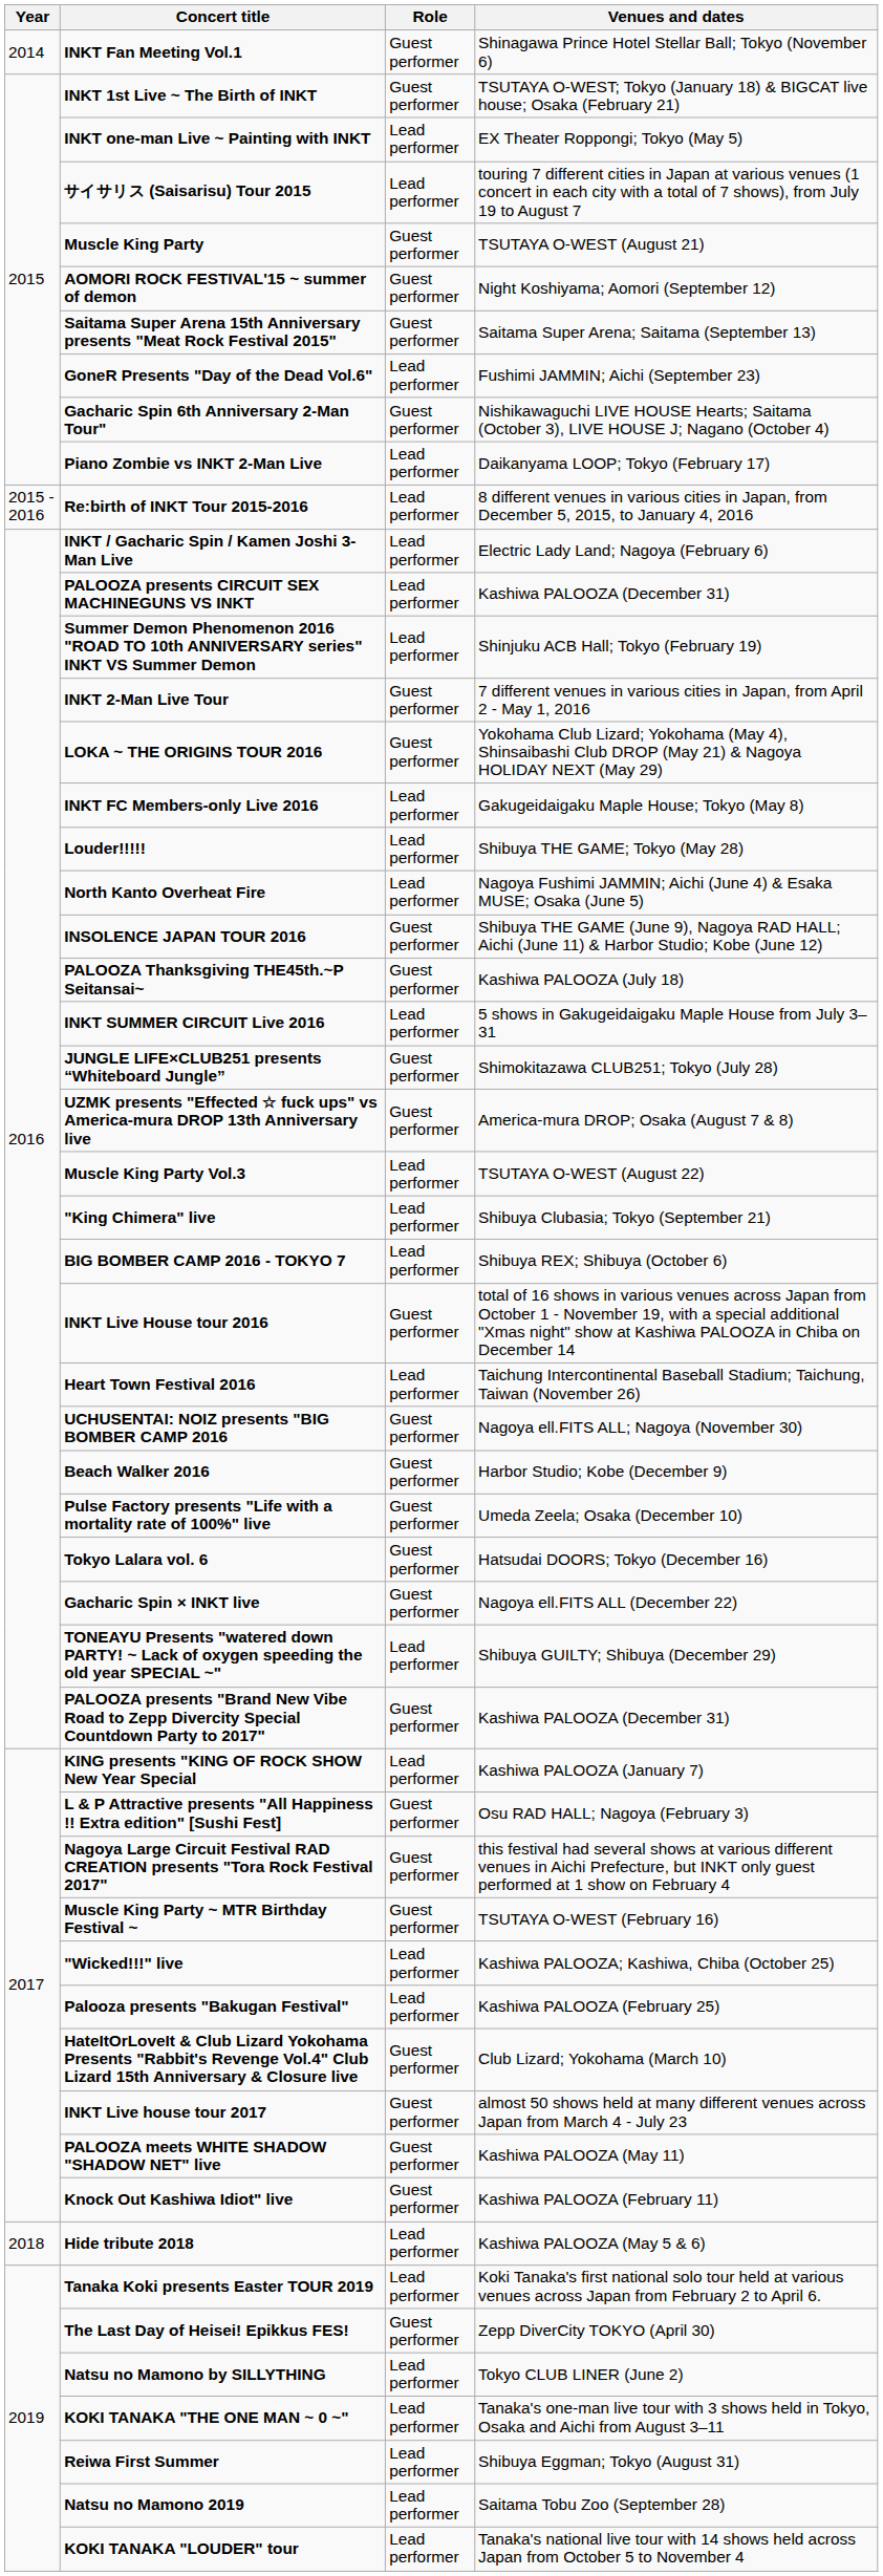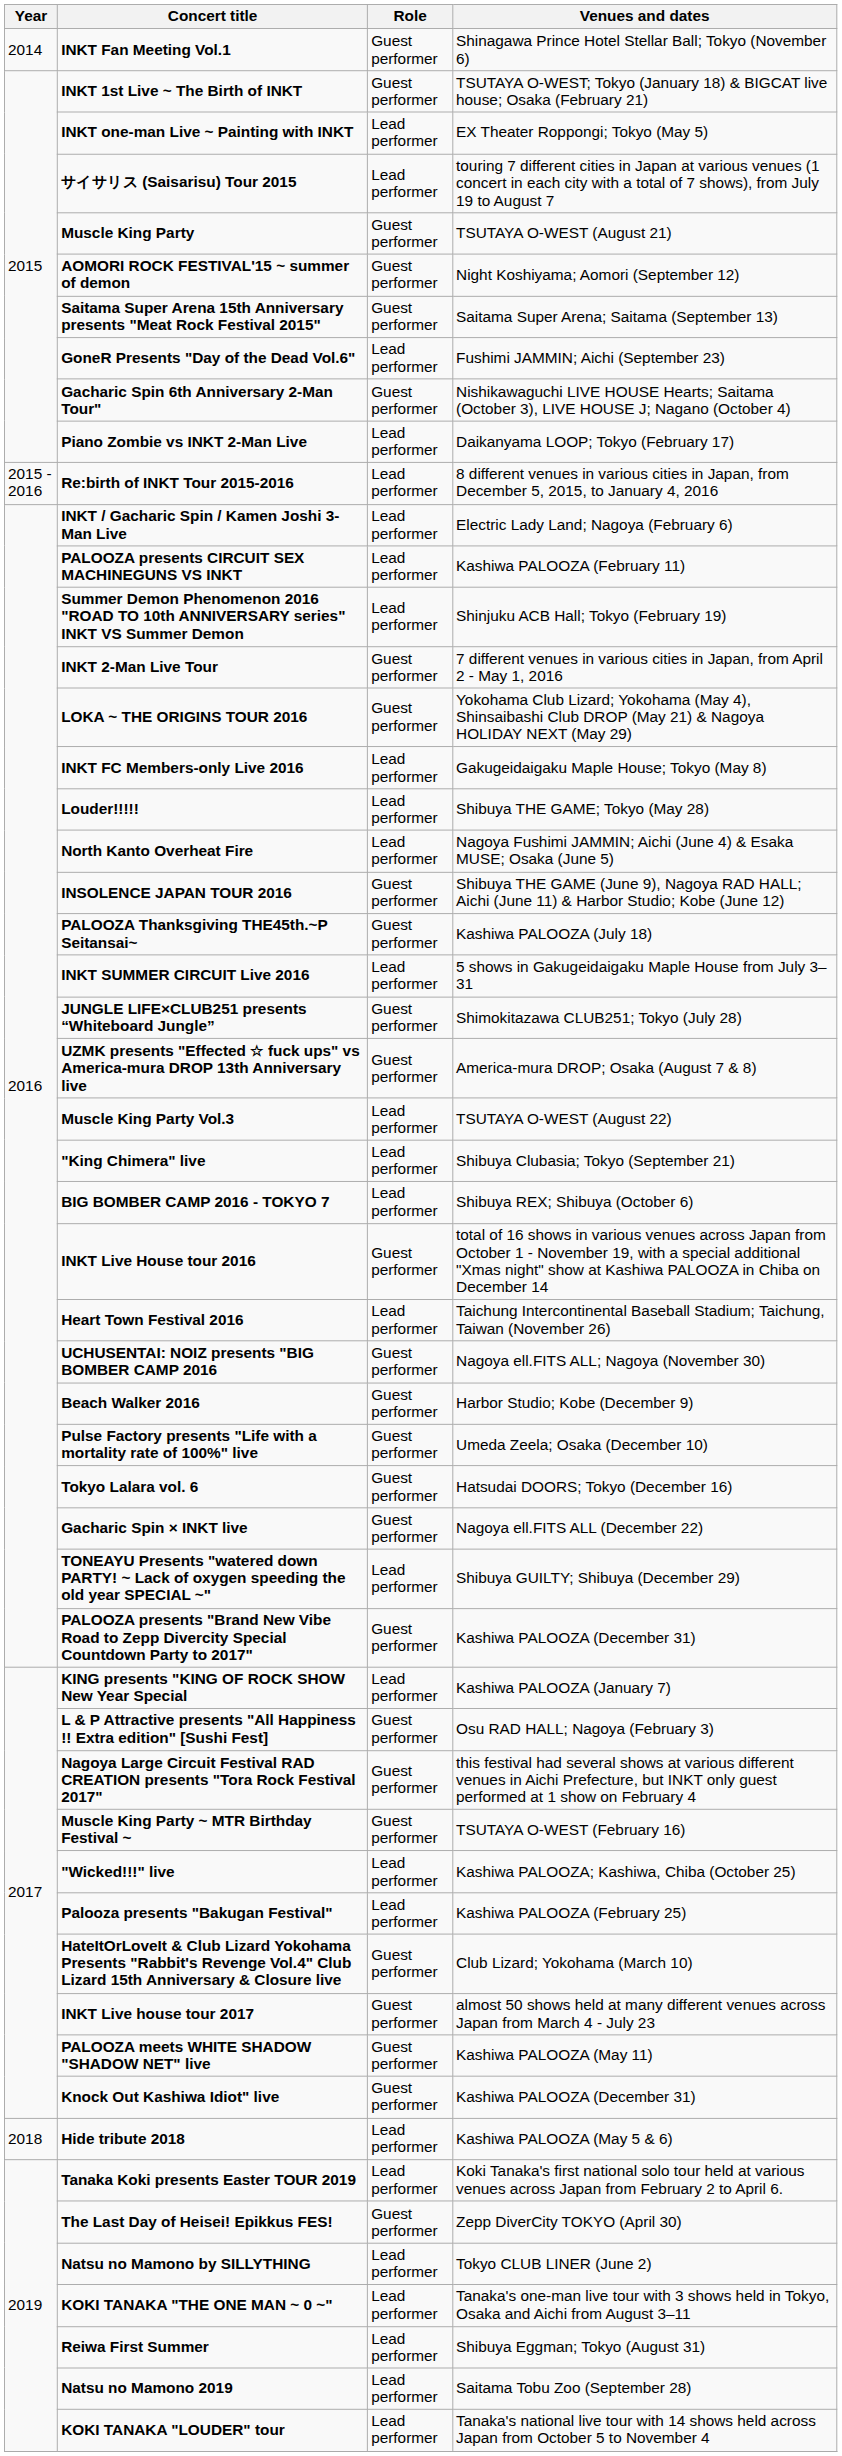PALOOZA presents CIRCUIT SEX MACHINEGUNS VS INKT | Venues and dates: Kashiwa PALOOZA (December 31) -> Kashiwa PALOOZA (February 11)
Knock Out Kashiwa Idiot" live | Venues and dates: Kashiwa PALOOZA (February 11) -> Kashiwa PALOOZA (December 31)
